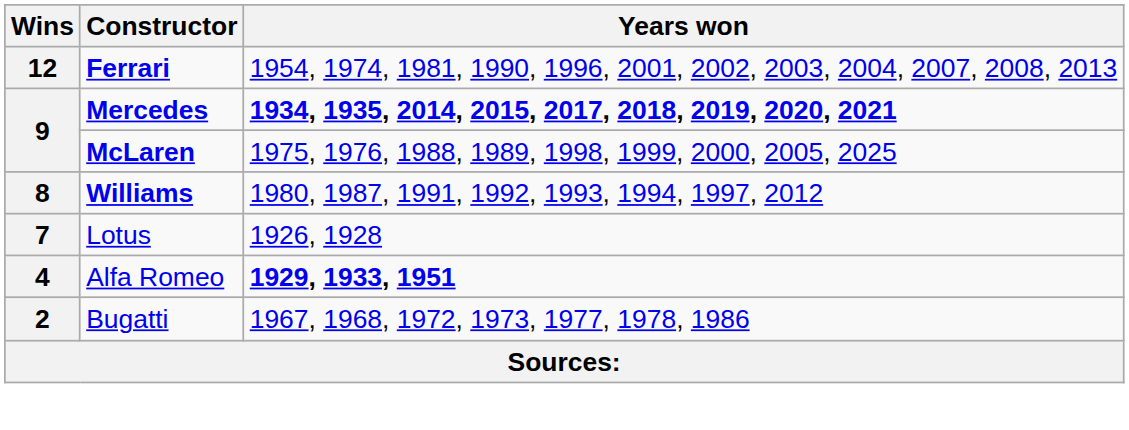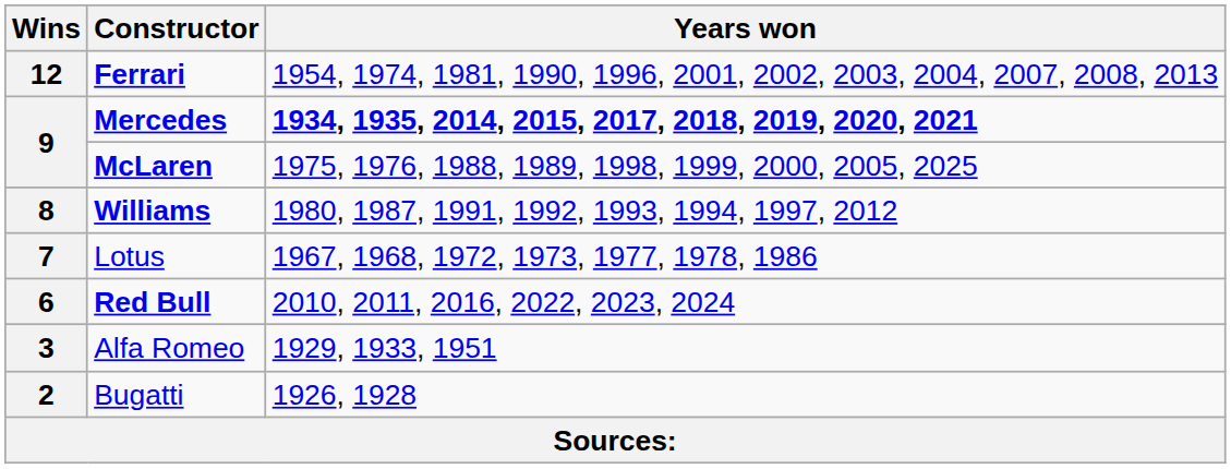Lotus | Years won: 1926, 1928 -> 1967, 1968, 1972, 1973, 1977, 1978, 1986
+ row: 6 | Red Bull | 2010, 2011, 2016, 2022, 2023, 2024
Alfa Romeo | Wins: 4 -> 3
Alfa Romeo | Years won: bold -> normal
Bugatti | Years won: 1967, 1968, 1972, 1973, 1977, 1978, 1986 -> 1926, 1928
